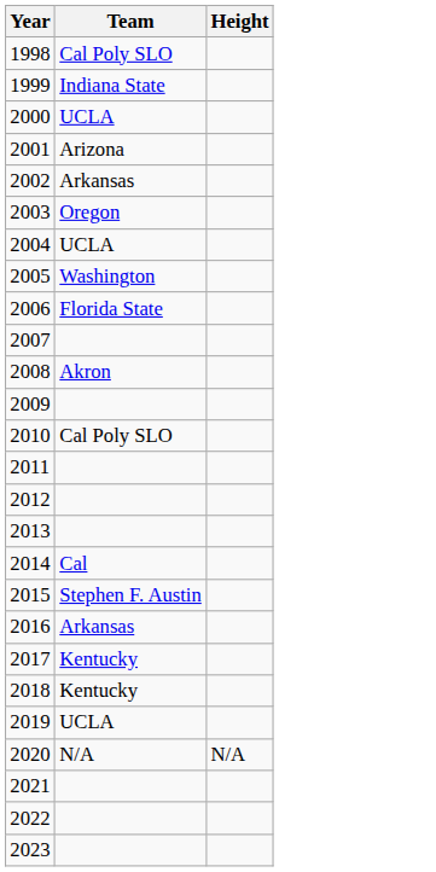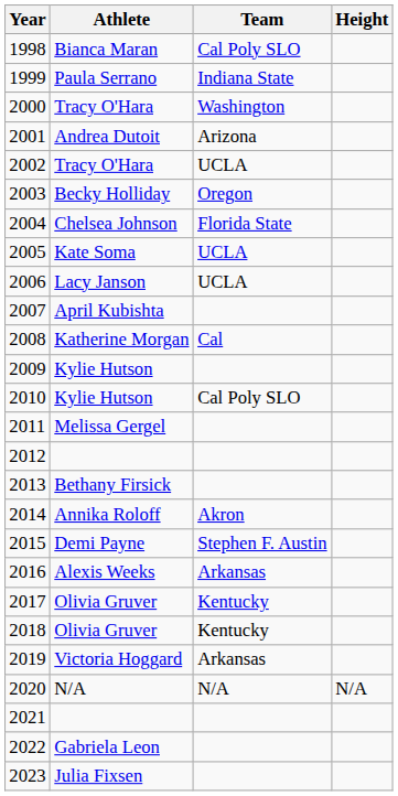+ column: Athlete | Bianca Maran | Paula Serrano | Tracy O'Hara | Andrea Dutoit | Tracy O'Hara | Becky Holliday | Chelsea Johnson | Kate Soma | Lacy Janson | April Kubishta | Katherine Morgan | Kylie Hutson | Kylie Hutson | Melissa Gergel | Bethany Firsick | Annika Roloff | Demi Payne | Alexis Weeks | Olivia Gruver | Olivia Gruver | Victoria Hoggard | N/A | Gabriela Leon | Julia Fixsen
2000 | Team: UCLA -> Washington
2002 | Team: Arkansas -> UCLA
2004 | Team: UCLA -> Florida State
2005 | Team: Washington -> UCLA
2006 | Team: Florida State -> UCLA
2008 | Team: Akron -> Cal
2014 | Team: Cal -> Akron
2019 | Team: UCLA -> Arkansas
